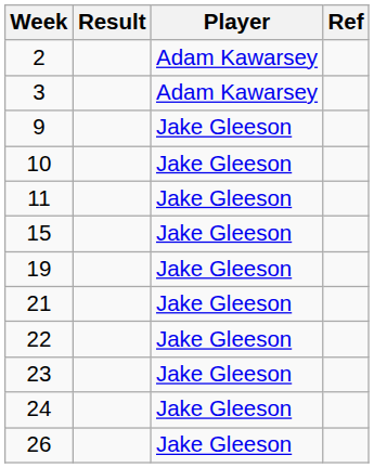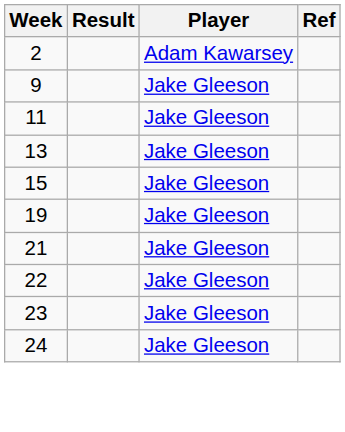- row: 3 | Adam Kawarsey
- row: 10 | Jake Gleeson
+ row: 13 | Jake Gleeson
- row: 26 | Jake Gleeson
